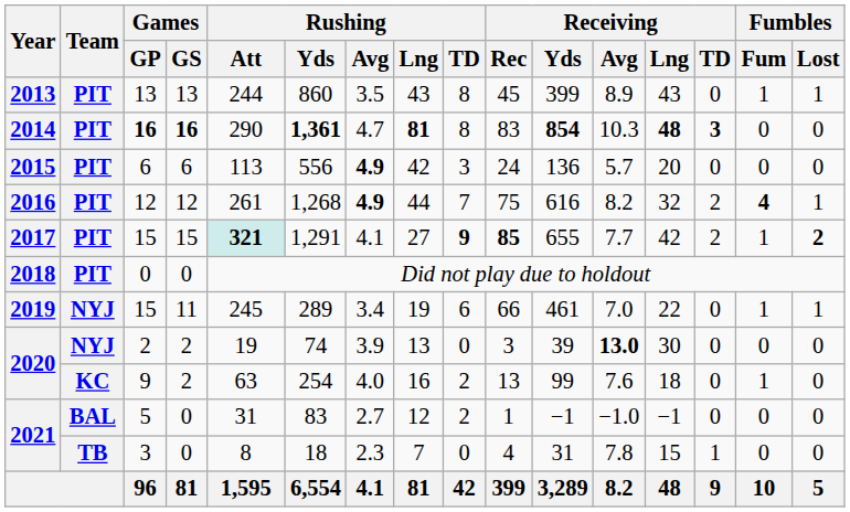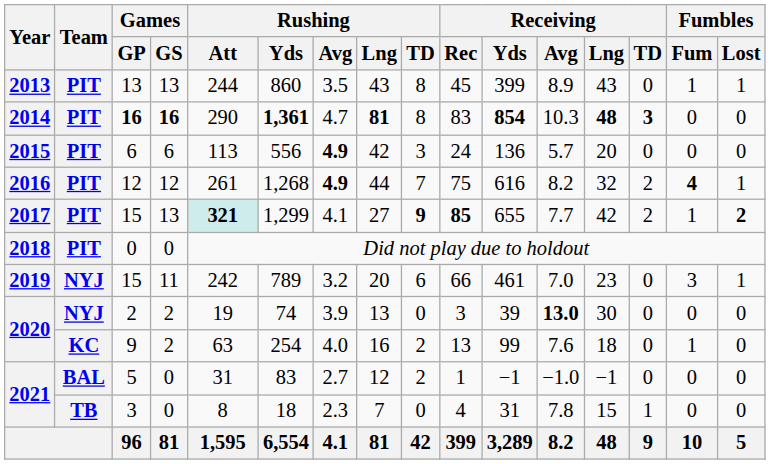2017 / 15 | Games / GS: 15 -> 13
2017 / 15 | Rushing / Yds: 1,291 -> 1,299
2019 / 15 | Rushing / Att: 245 -> 242
2019 / 15 | Rushing / Yds: 289 -> 789
2019 / 15 | Rushing / Avg: 3.4 -> 3.2
2019 / 15 | Rushing / Lng: 19 -> 20
2019 / 15 | Receiving / Lng: 22 -> 23
2019 / 15 | Fumbles / Fum: 1 -> 3
